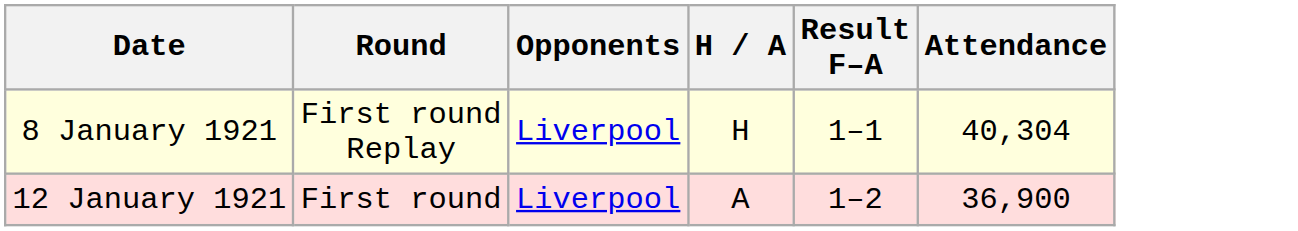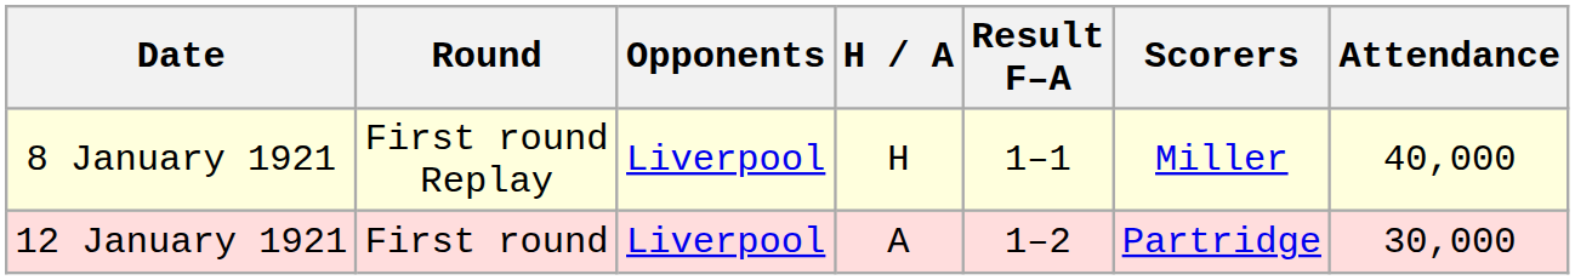+ column: Scorers | Miller | Partridge
8 January 1921 | Attendance: 40,304 -> 40,000
12 January 1921 | Attendance: 36,900 -> 30,000
